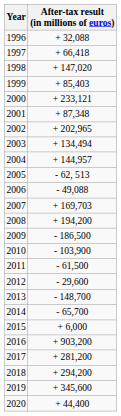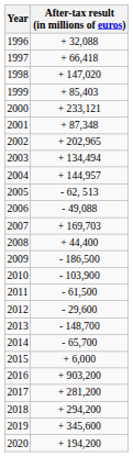2008 | After-tax result (in millions of euros): + 194,200 -> + 44,400
2020 | After-tax result (in millions of euros): + 44,400 -> + 194,200
